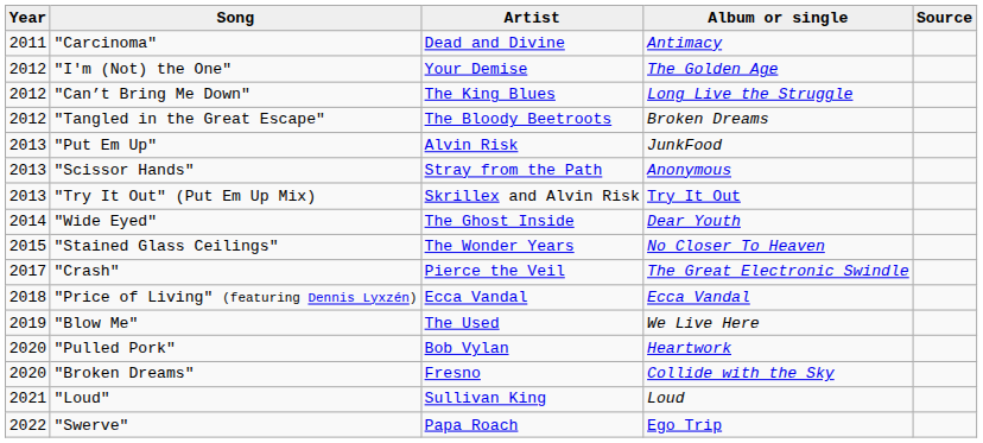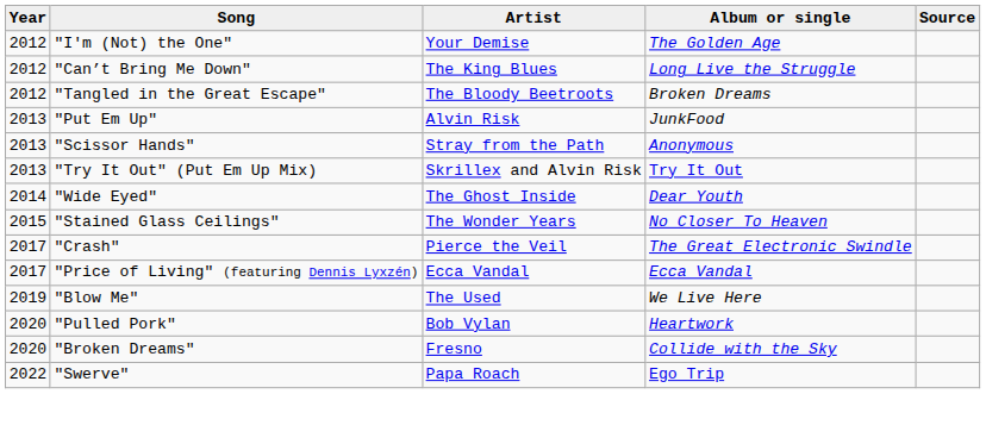- row: 2011 | "Carcinoma" | Dead and Divine | Antimacy
"Price of Living" (featuring Dennis Lyxzén) | Year: 2018 -> 2017
- row: 2021 | "Loud" | Sullivan King | Loud
